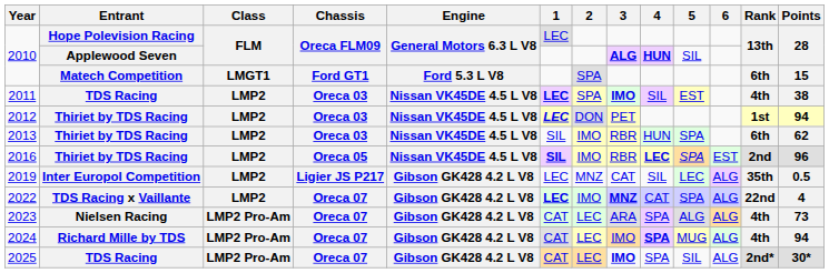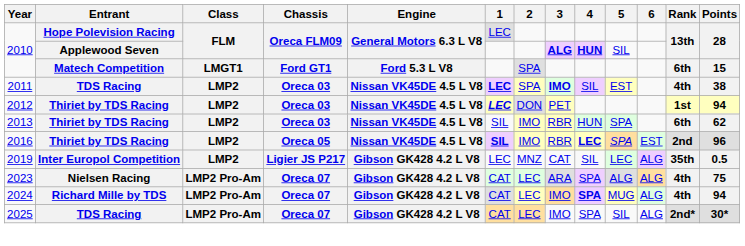- row: 2022 | TDS Racing x Vaillante | LMP2 | Oreca 07 | Gibson GK428 4.2 L V8 | LEC | IMO | MNZ | CAT | SPA | ALG | 22nd | 4
2023 | Points: 73 -> 75
2025 | 3: bold -> normal
